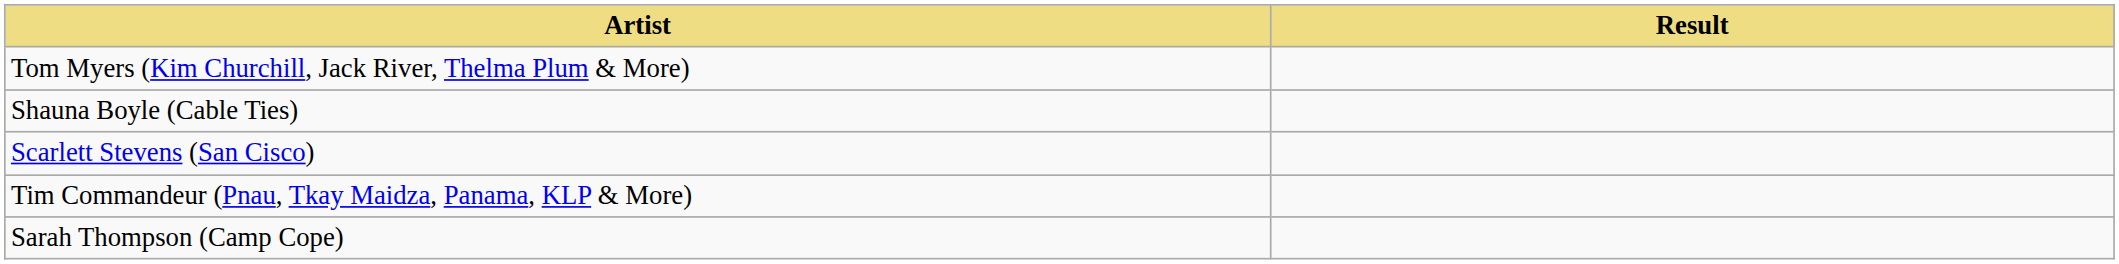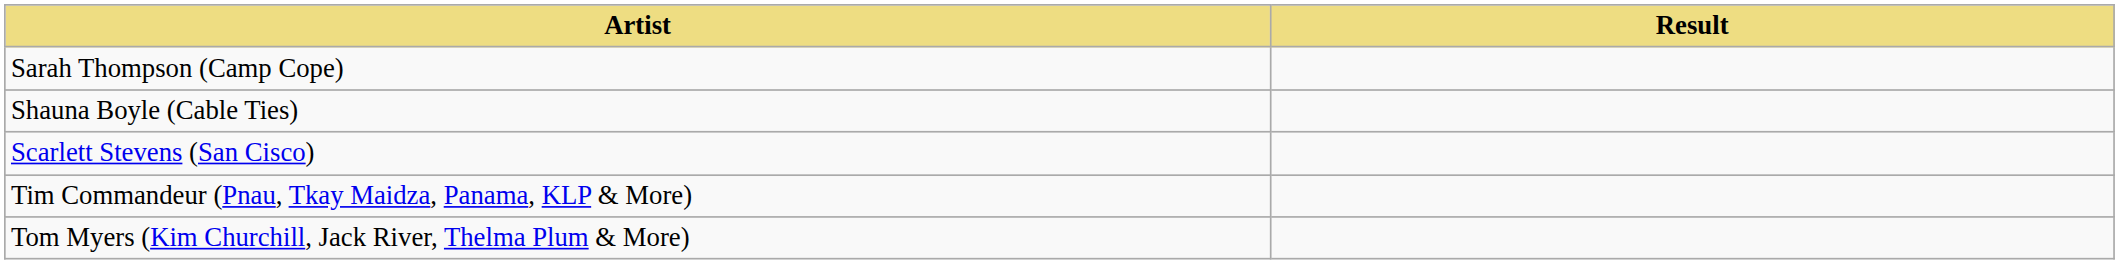rows swapped: Sarah Thompson (Camp Cope) <-> Tom Myers (Kim Churchill, Jack River, Thelma Plum & More)
